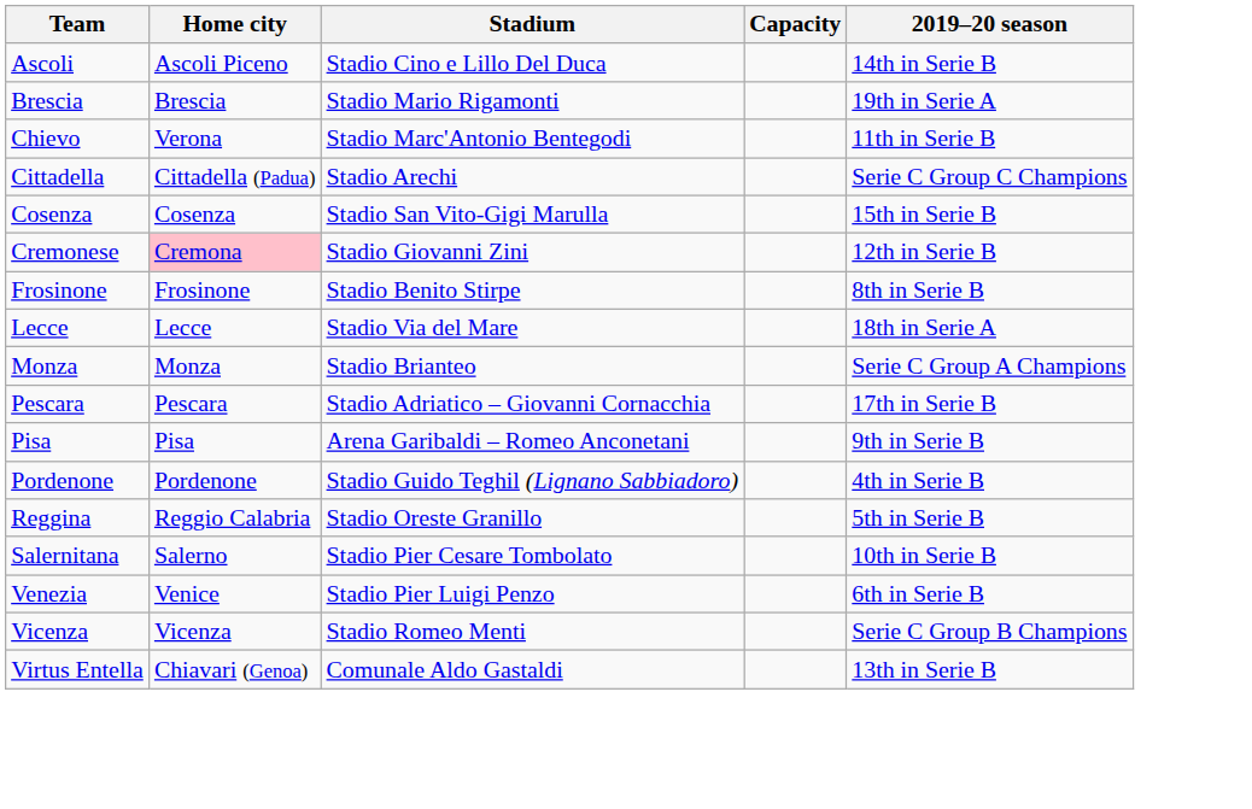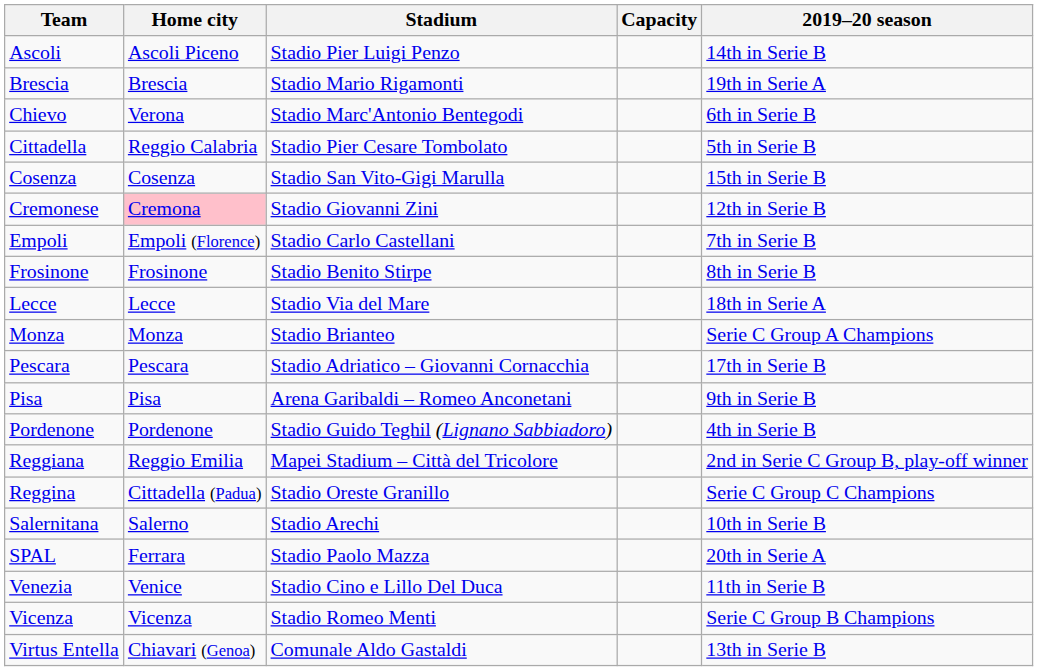Ascoli | Stadium: Stadio Cino e Lillo Del Duca -> Stadio Pier Luigi Penzo
Chievo | 2019–20 season: 11th in Serie B -> 6th in Serie B
Cittadella | Home city: Cittadella (Padua) -> Reggio Calabria
Cittadella | Stadium: Stadio Arechi -> Stadio Pier Cesare Tombolato
Cittadella | 2019–20 season: Serie C Group C Champions -> 5th in Serie B
+ row: Empoli | Empoli (Florence) | Stadio Carlo Castellani | 7th in Serie B
+ row: Reggiana | Reggio Emilia | Mapei Stadium – Città del Tricolore | 2nd in Serie C Group B, play-off winner
Reggina | Home city: Reggio Calabria -> Cittadella (Padua)
Reggina | 2019–20 season: 5th in Serie B -> Serie C Group C Champions
Salernitana | Stadium: Stadio Pier Cesare Tombolato -> Stadio Arechi
+ row: SPAL | Ferrara | Stadio Paolo Mazza | 20th in Serie A
Venezia | Stadium: Stadio Pier Luigi Penzo -> Stadio Cino e Lillo Del Duca
Venezia | 2019–20 season: 6th in Serie B -> 11th in Serie B
